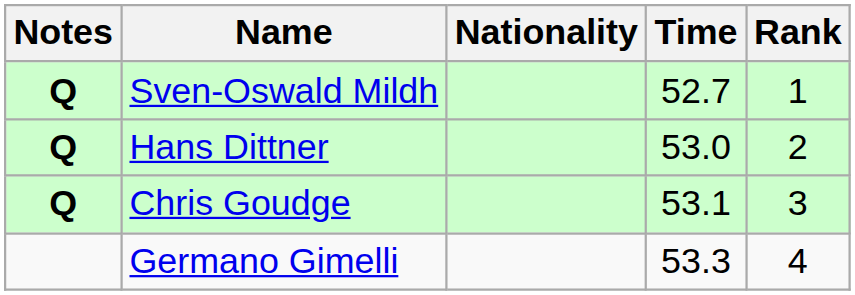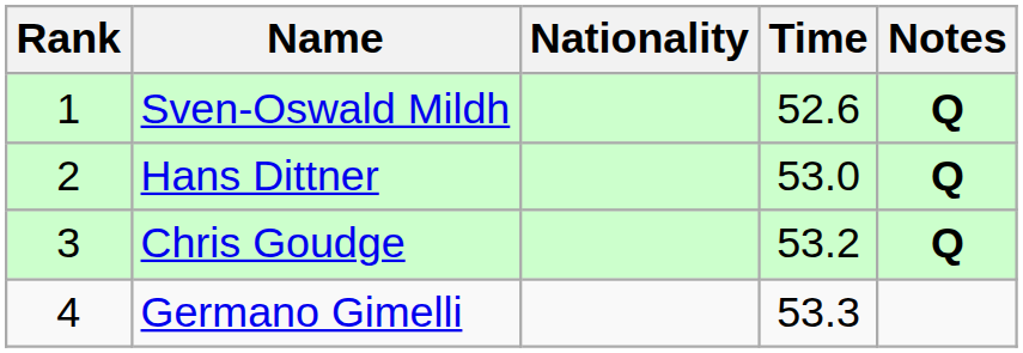columns swapped: Rank <-> Notes
Sven-Oswald Mildh | Time: 52.7 -> 52.6
Chris Goudge | Time: 53.1 -> 53.2
